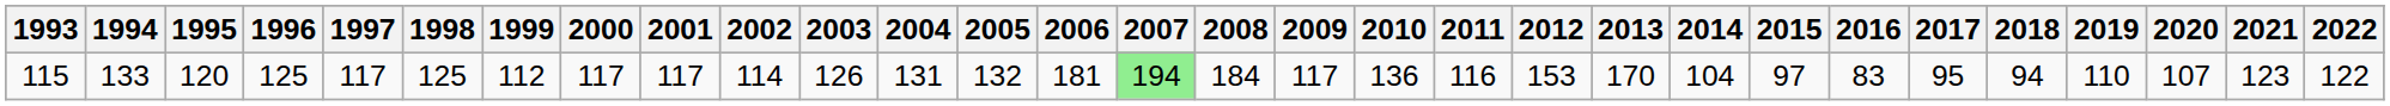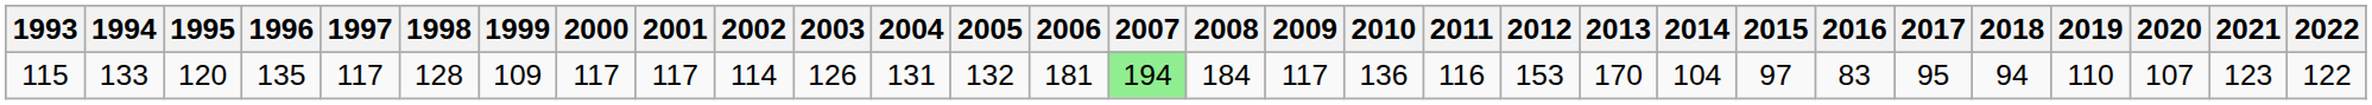115 | 1996: 125 -> 135
115 | 1998: 125 -> 128
115 | 1999: 112 -> 109
